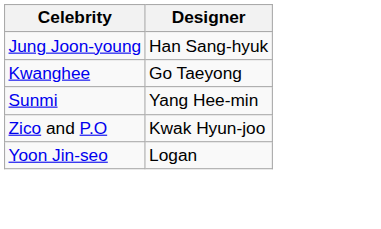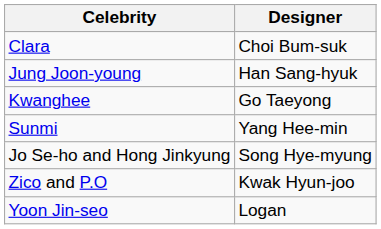+ row: Clara | Choi Bum-suk
+ row: Jo Se-ho and Hong Jinkyung | Song Hye-myung
